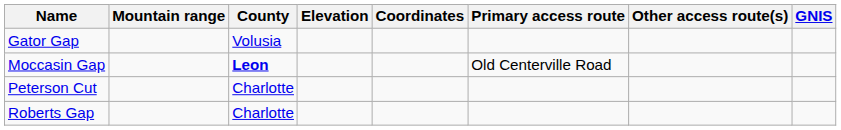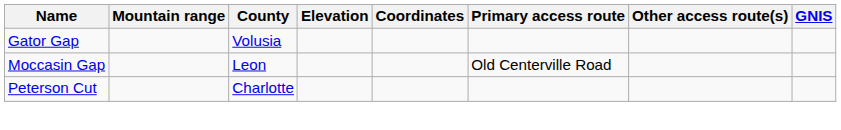Moccasin Gap | County: bold -> normal
- row: Roberts Gap | Charlotte
